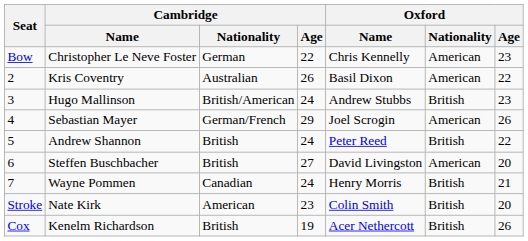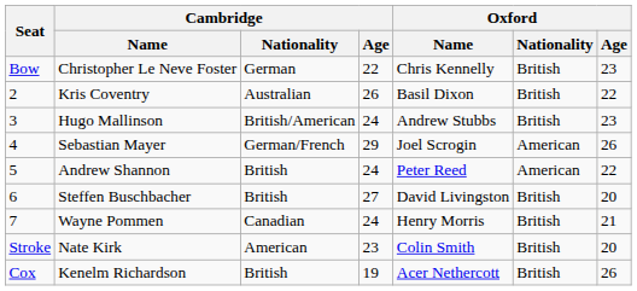Christopher Le Neve Foster | Oxford / Nationality: American -> British
Kris Coventry | Oxford / Nationality: American -> British
Andrew Shannon | Oxford / Nationality: British -> American
Steffen Buschbacher | Oxford / Nationality: American -> British
